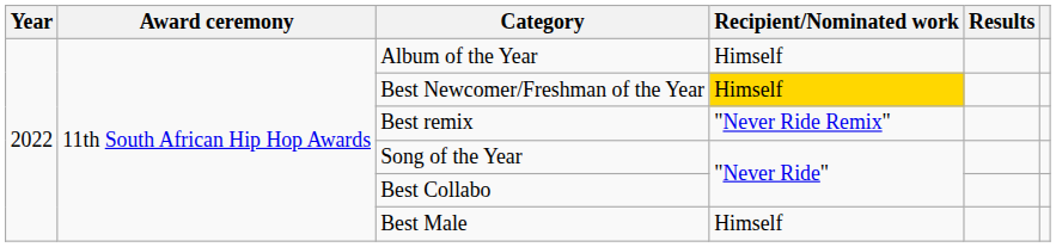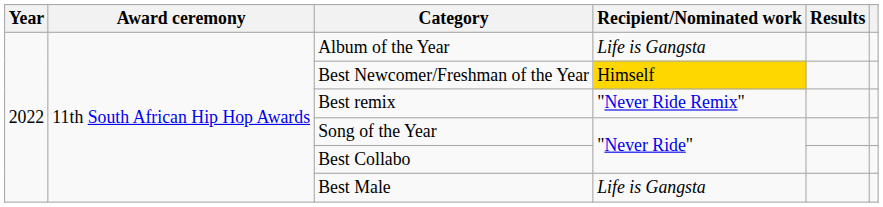Album of the Year | Recipient/Nominated work: Himself -> Life is Gangsta
Best Male | Recipient/Nominated work: Himself -> Life is Gangsta
